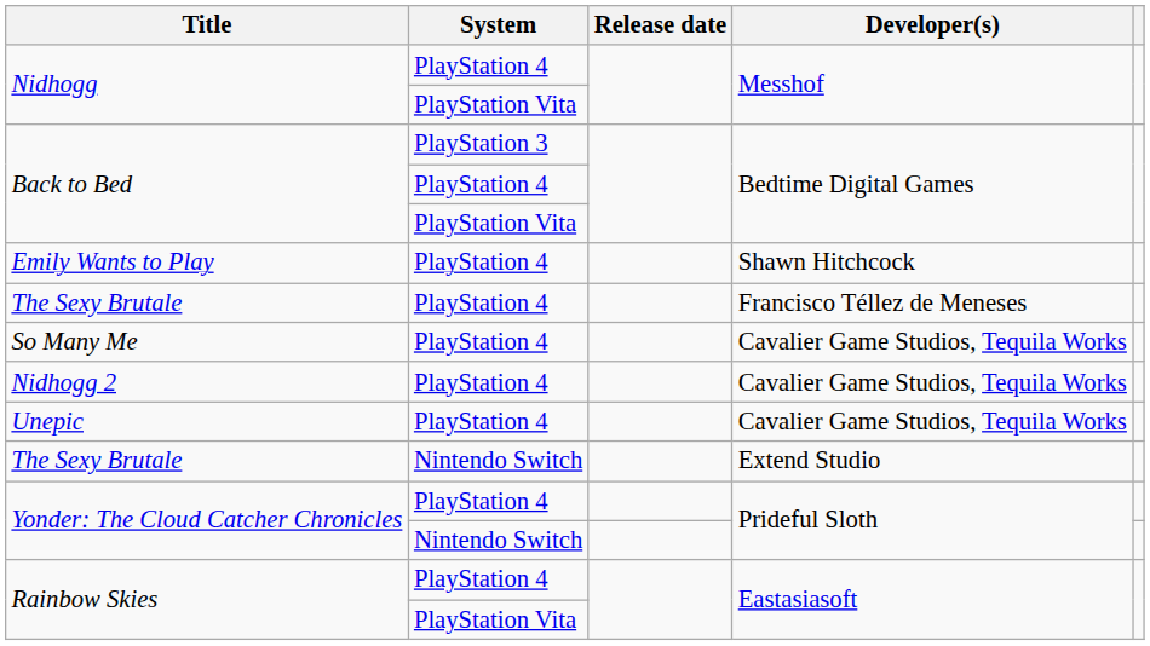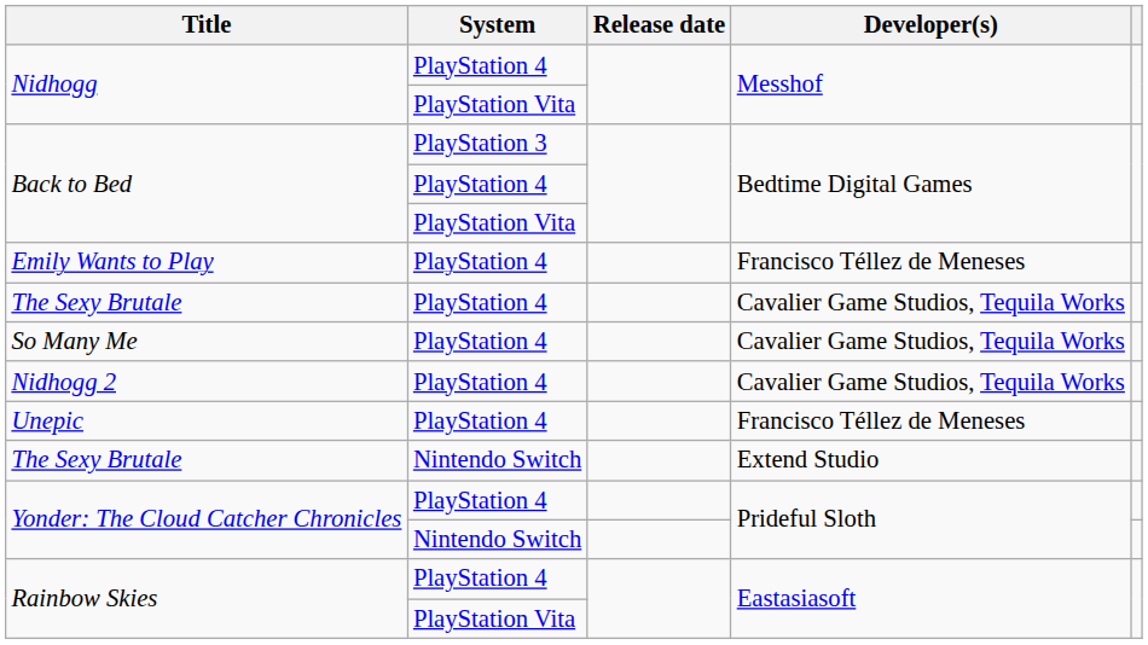Emily Wants to Play | Developer(s): Shawn Hitchcock -> Francisco Téllez de Meneses
The Sexy Brutale / PlayStation 4 | Developer(s): Francisco Téllez de Meneses -> Cavalier Game Studios, Tequila Works
Unepic | Developer(s): Cavalier Game Studios, Tequila Works -> Francisco Téllez de Meneses
